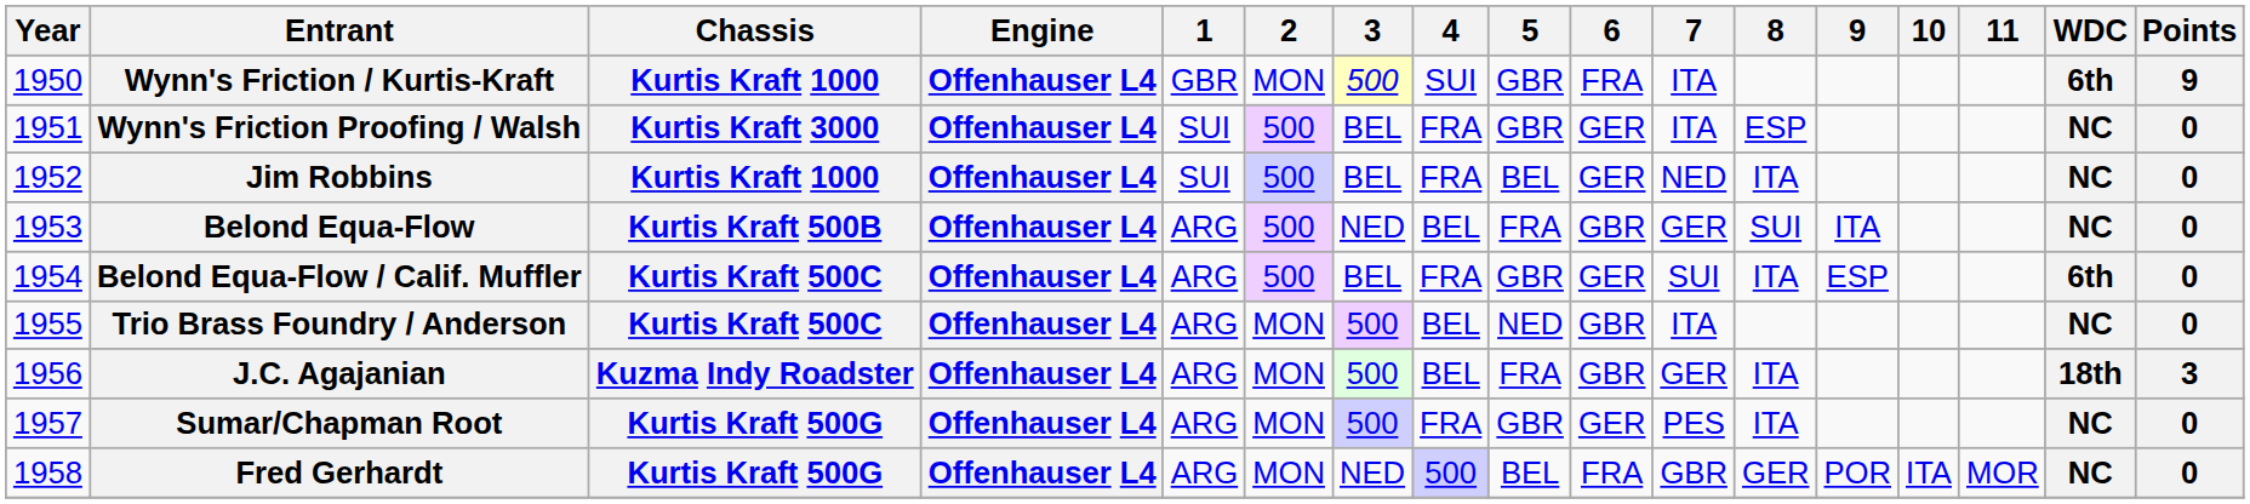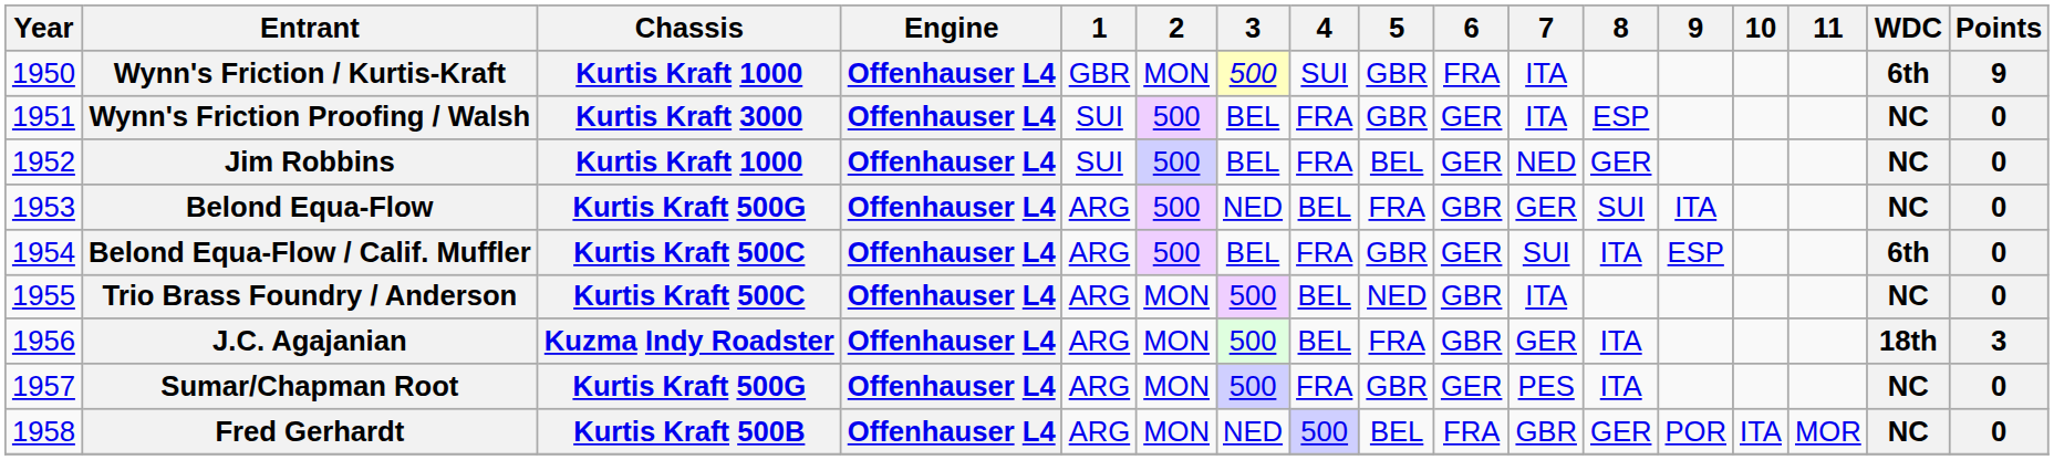Jim Robbins | 8: ITA -> GER
Belond Equa-Flow | Chassis: Kurtis Kraft 500B -> Kurtis Kraft 500G
Fred Gerhardt | Chassis: Kurtis Kraft 500G -> Kurtis Kraft 500B
